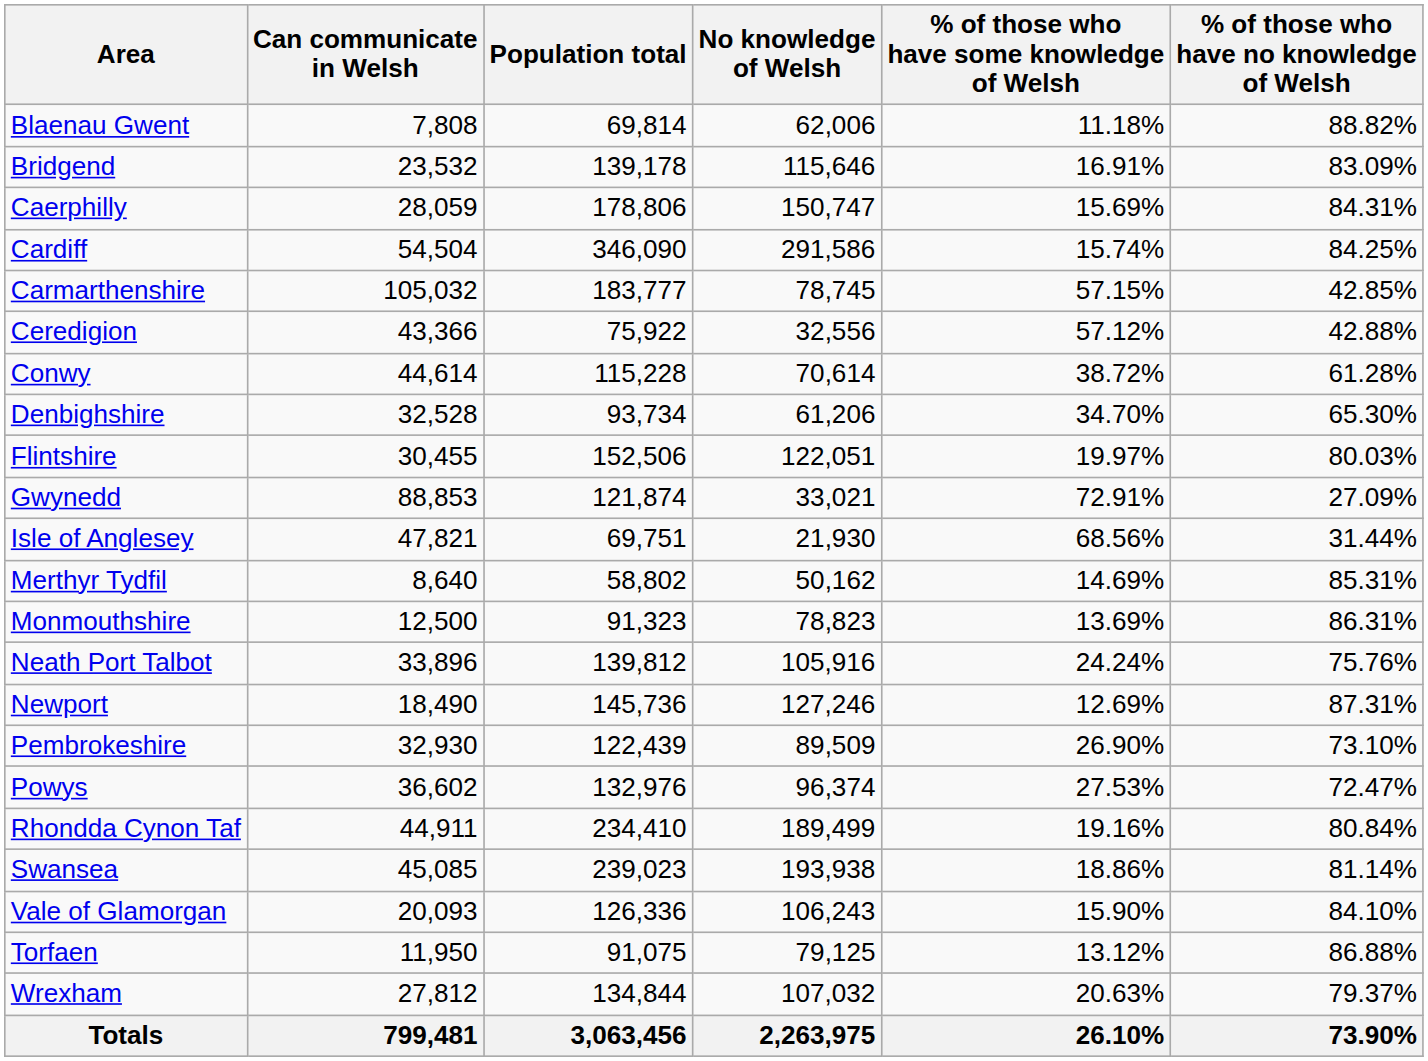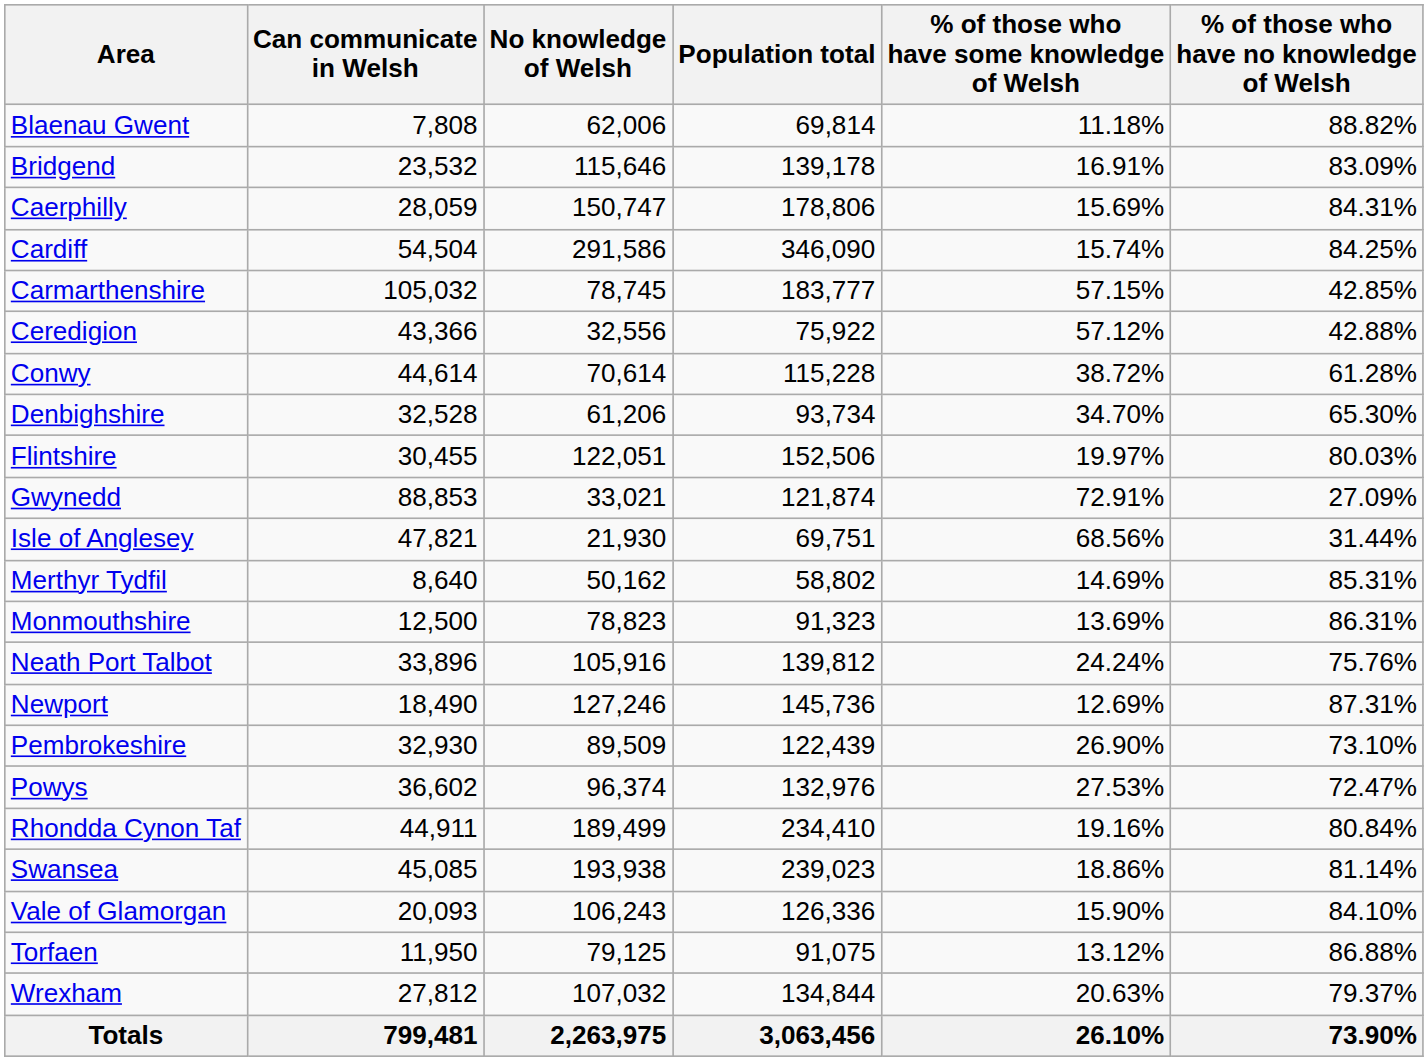columns swapped: No knowledge of Welsh <-> Population total
